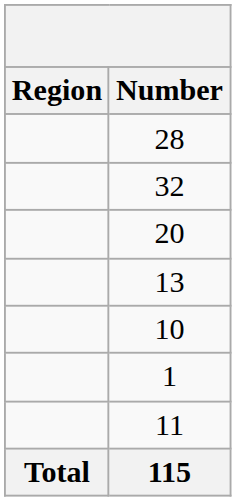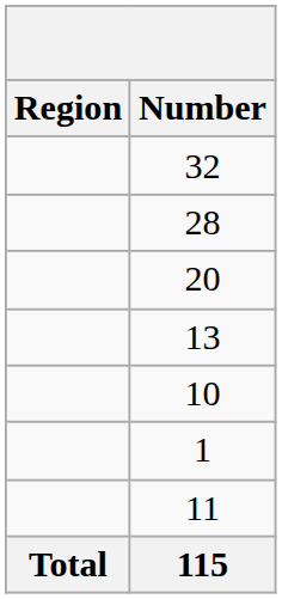rows swapped: 28 <-> 32
